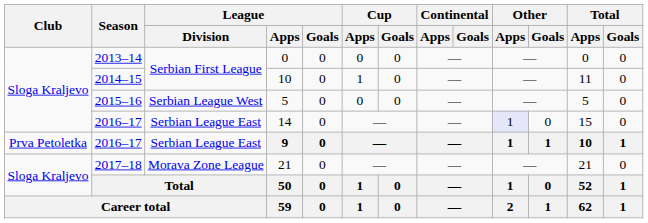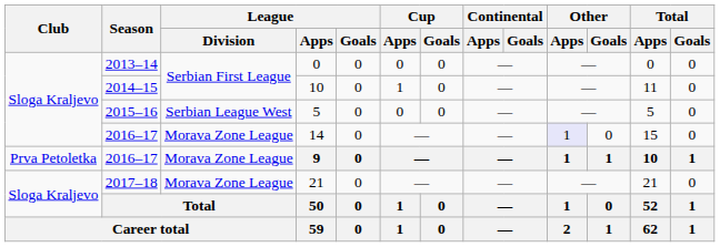14 | League / Division: Serbian League East -> Morava Zone League
9 | League / Division: Serbian League East -> Morava Zone League
